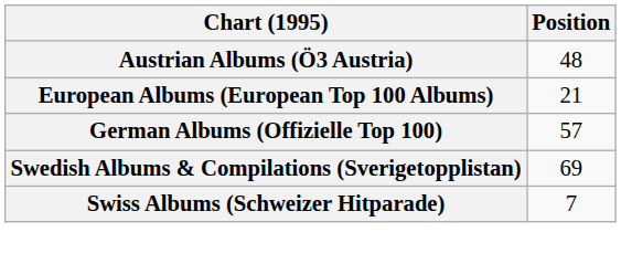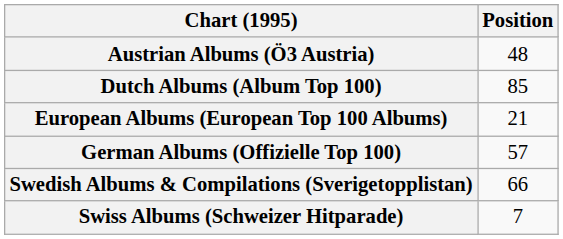+ row: Dutch Albums (Album Top 100) | 85
Swedish Albums & Compilations (Sverigetopplistan) | Position: 69 -> 66
